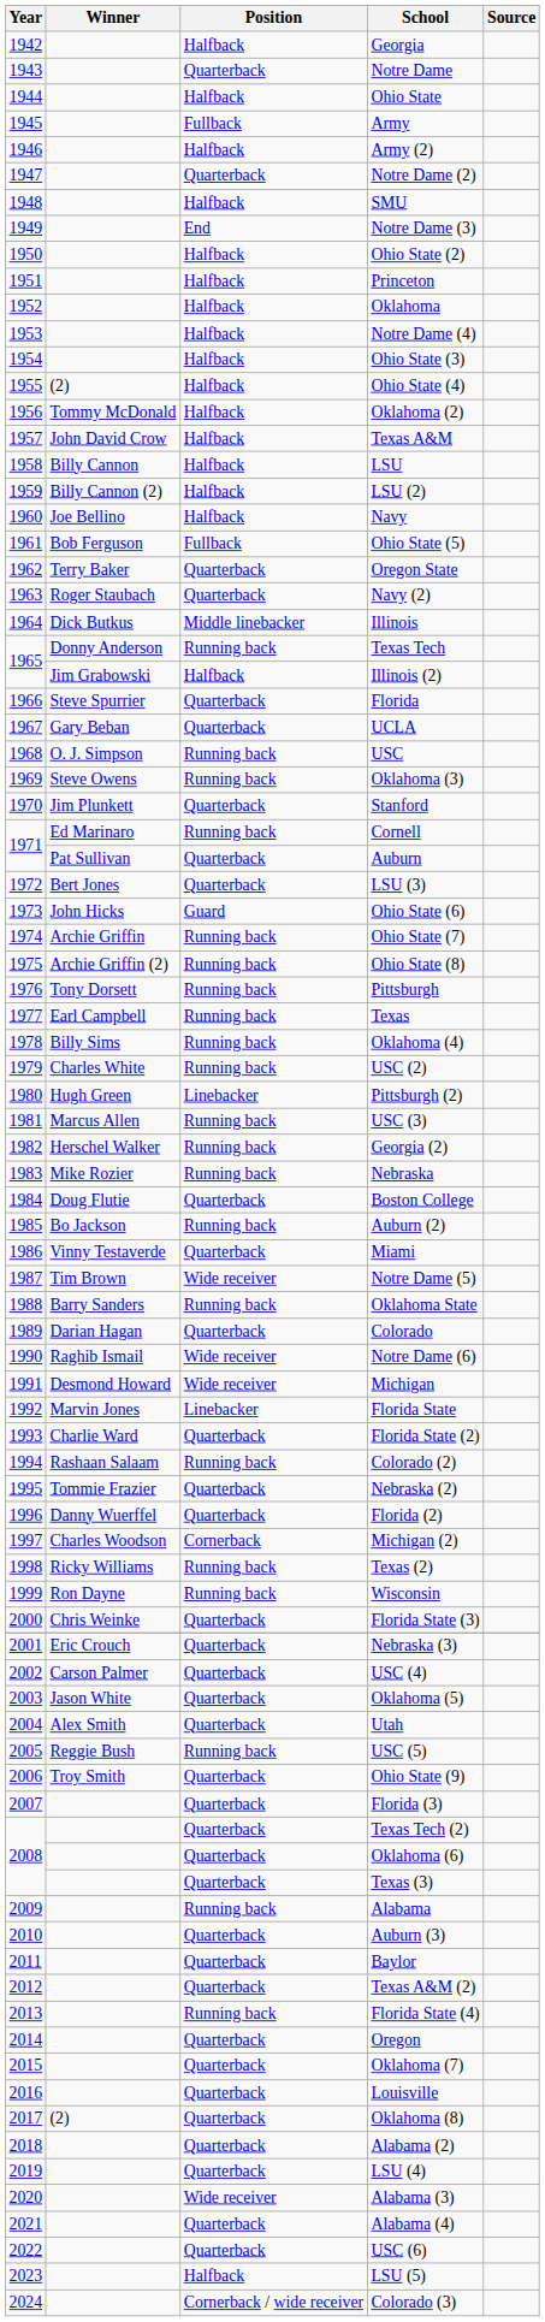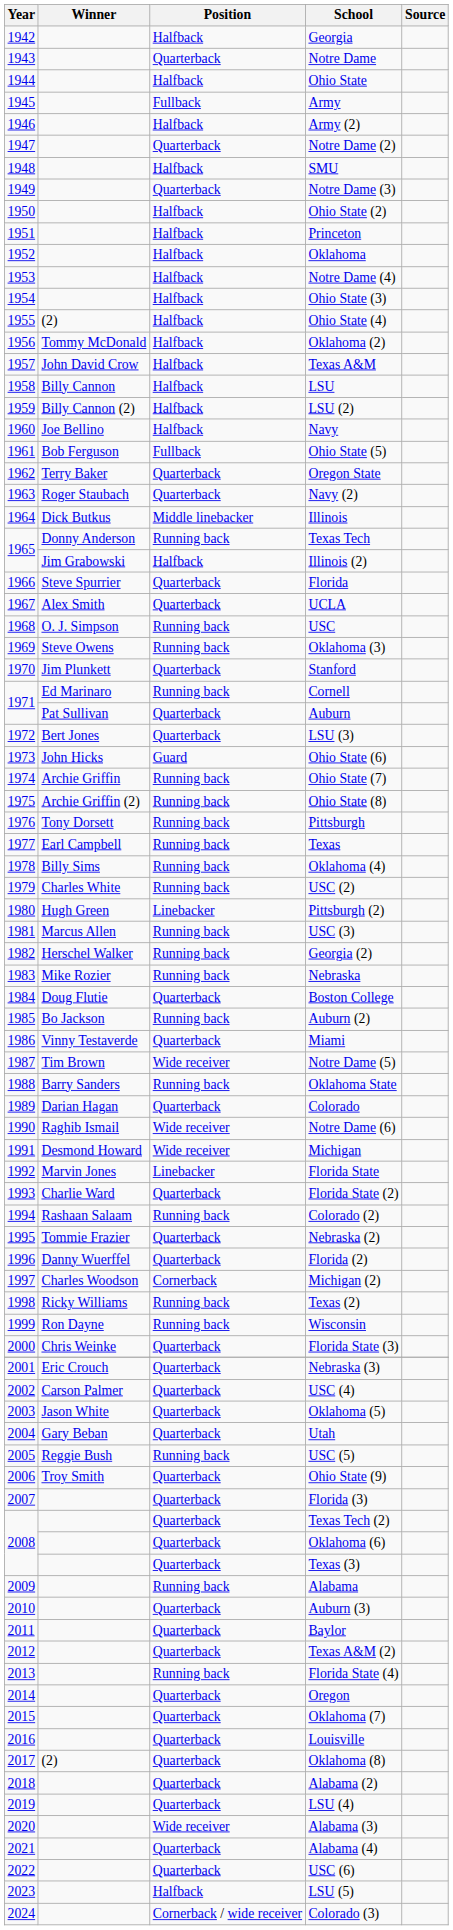Notre Dame (3) | Position: End -> Quarterback
UCLA | Winner: Gary Beban -> Alex Smith
Utah | Winner: Alex Smith -> Gary Beban
